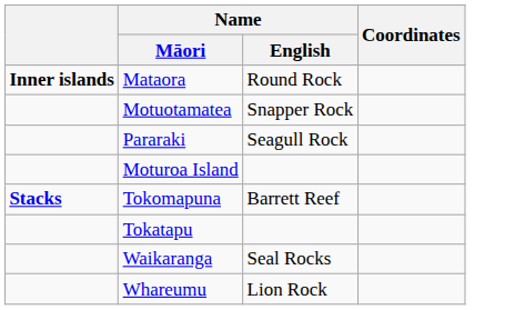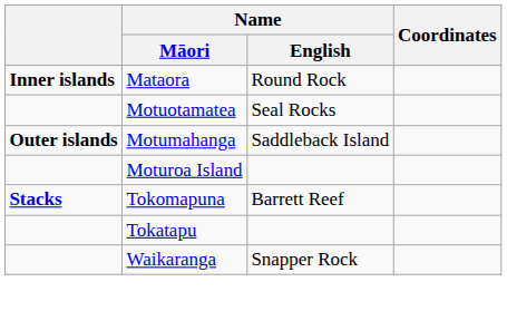Motuotamatea | Name / English: Snapper Rock -> Seal Rocks
- row: Pararaki | Seagull Rock
+ row: Outer islands | Motumahanga | Saddleback Island
Waikaranga | Name / English: Seal Rocks -> Snapper Rock
- row: Whareumu | Lion Rock
